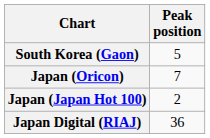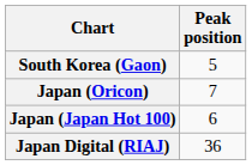Japan (Japan Hot 100) | Peak position: 2 -> 6
